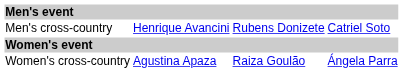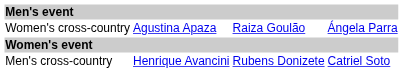rows swapped: Men's cross-country <-> Women's cross-country
